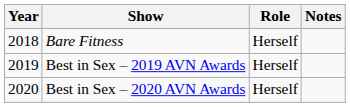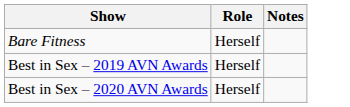- column: Year | 2018 | 2019 | 2020
